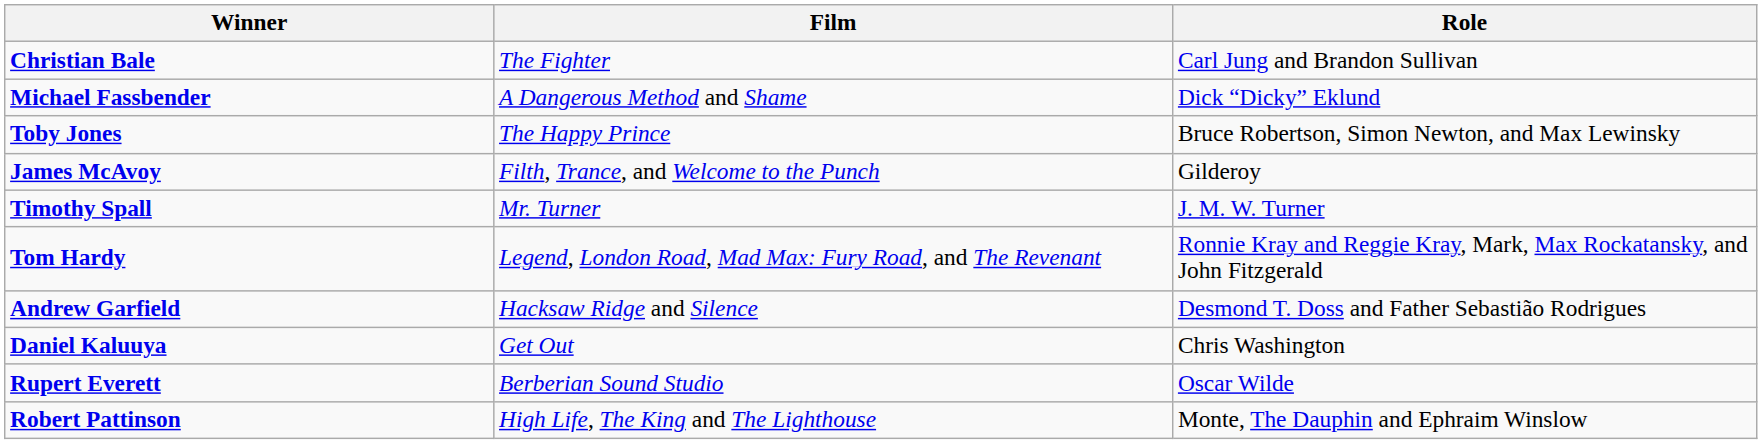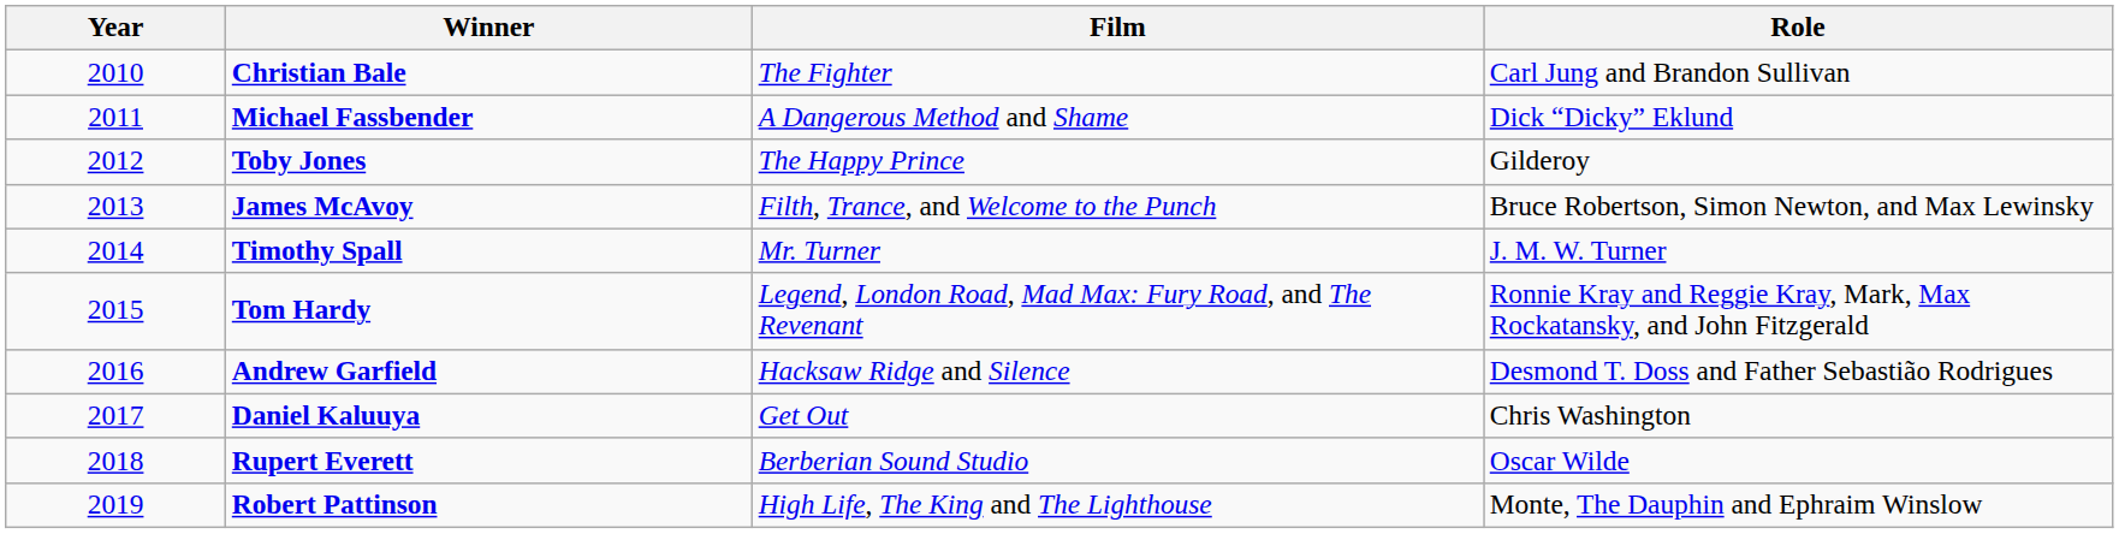+ column: Year | 2010 | 2011 | 2012 | 2013 | 2014 | 2015 | 2016 | 2017 | 2018 | 2019
Toby Jones | Role: Bruce Robertson, Simon Newton, and Max Lewinsky -> Gilderoy
James McAvoy | Role: Gilderoy -> Bruce Robertson, Simon Newton, and Max Lewinsky
